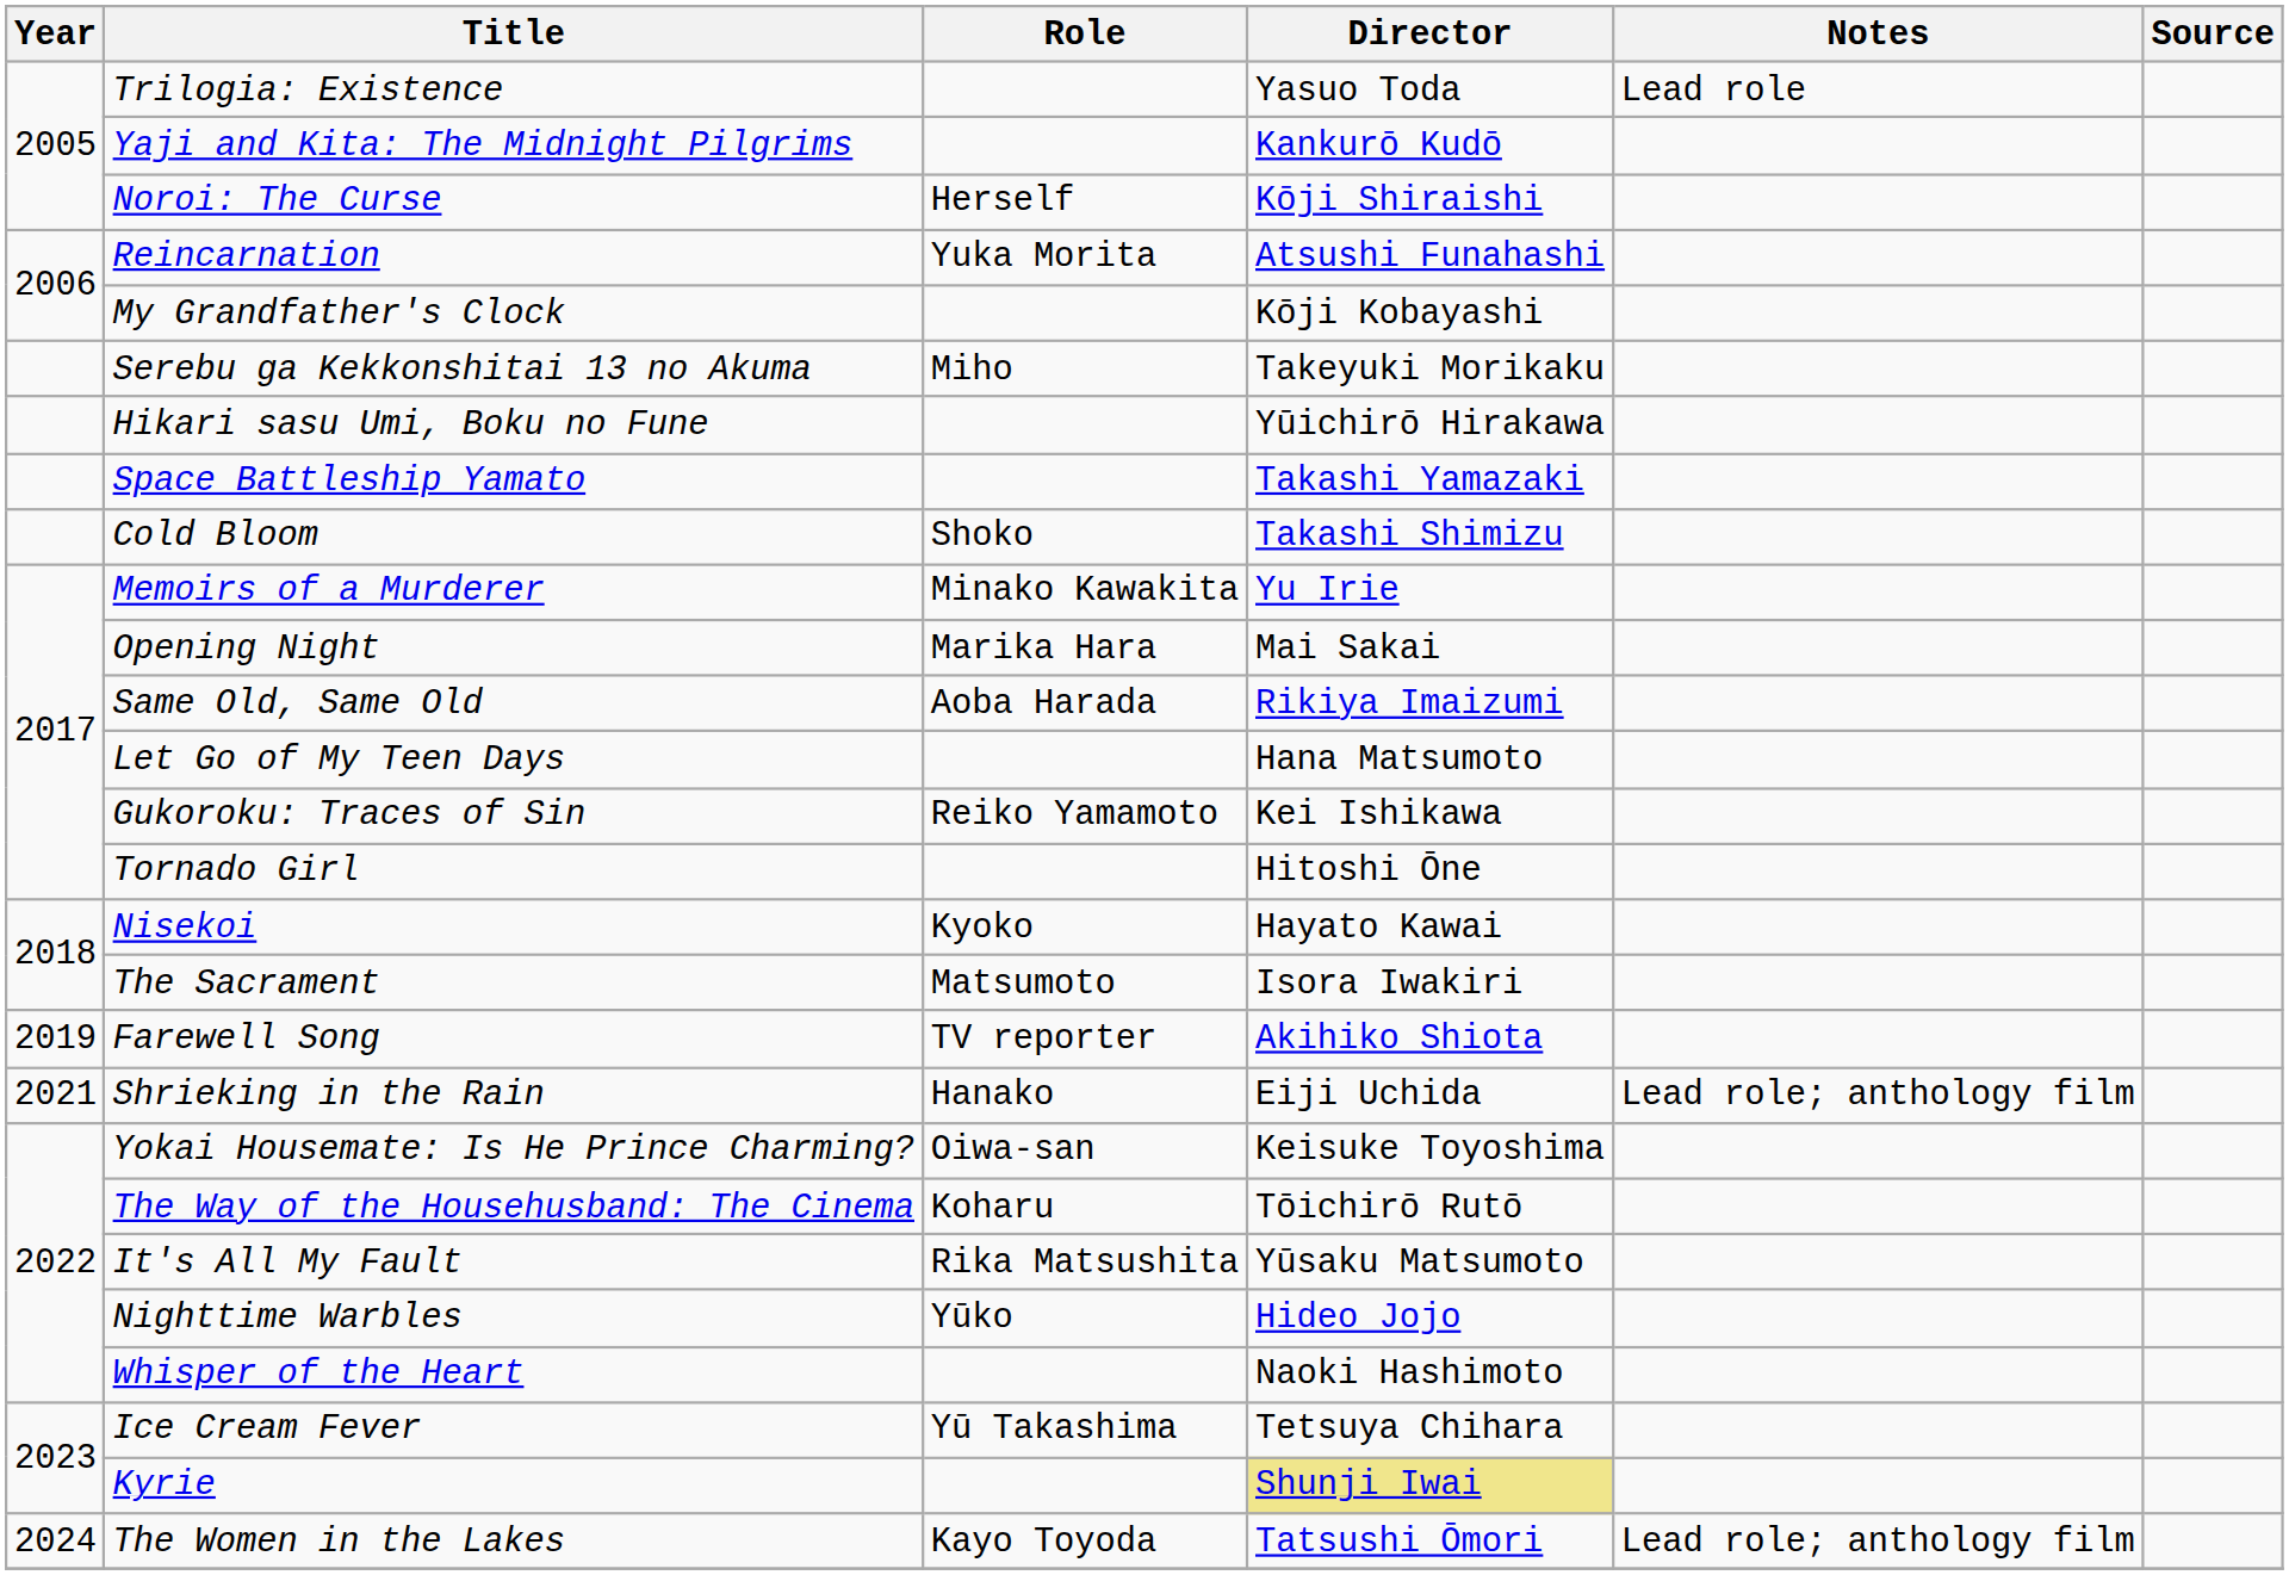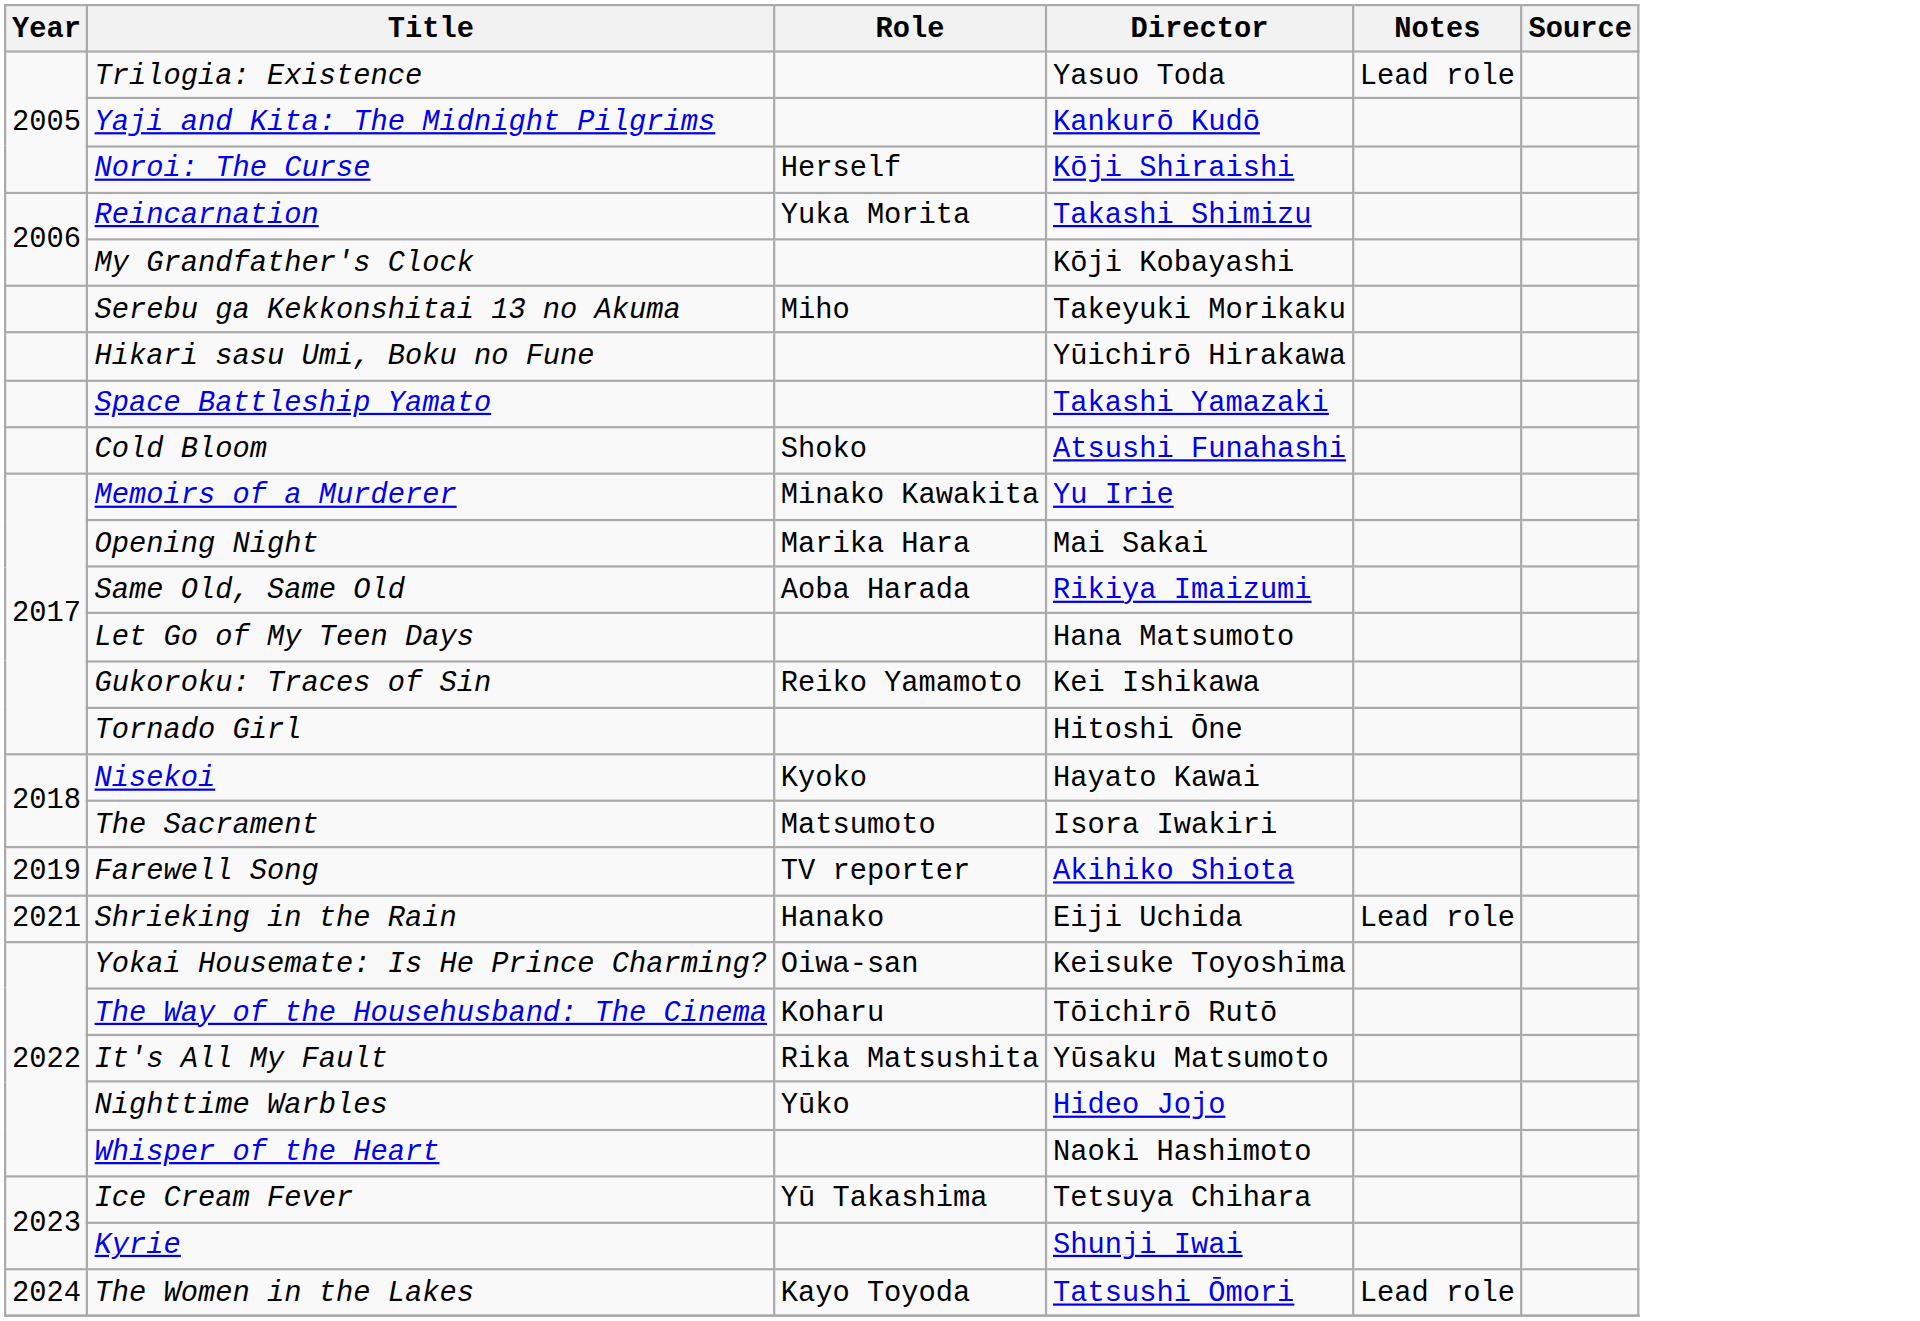Reincarnation | Director: Atsushi Funahashi -> Takashi Shimizu
Cold Bloom | Director: Takashi Shimizu -> Atsushi Funahashi
Shrieking in the Rain | Notes: Lead role; anthology film -> Lead role
Kyrie | Director: khaki background -> no background
The Women in the Lakes | Notes: Lead role; anthology film -> Lead role
